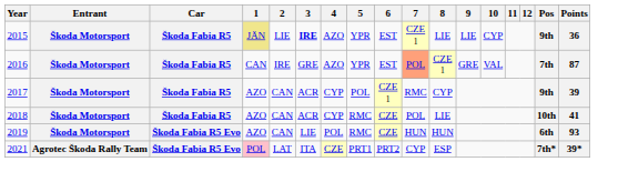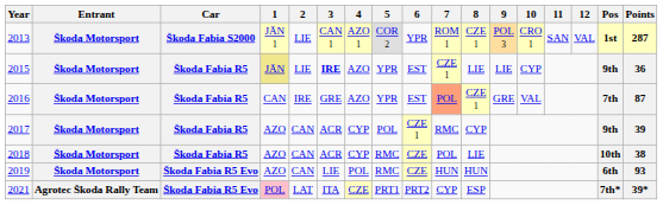+ row: 2013 | Škoda Motorsport | Škoda Fabia S2000 | JÄN 1 | LIE | CAN 1 | AZO 1 | COR 2 | YPR | ROM 1 | CZE 1 | POL 3 | CRO 1 | SAN | VAL | 1st | 287
2018 | Points: 41 -> 38
